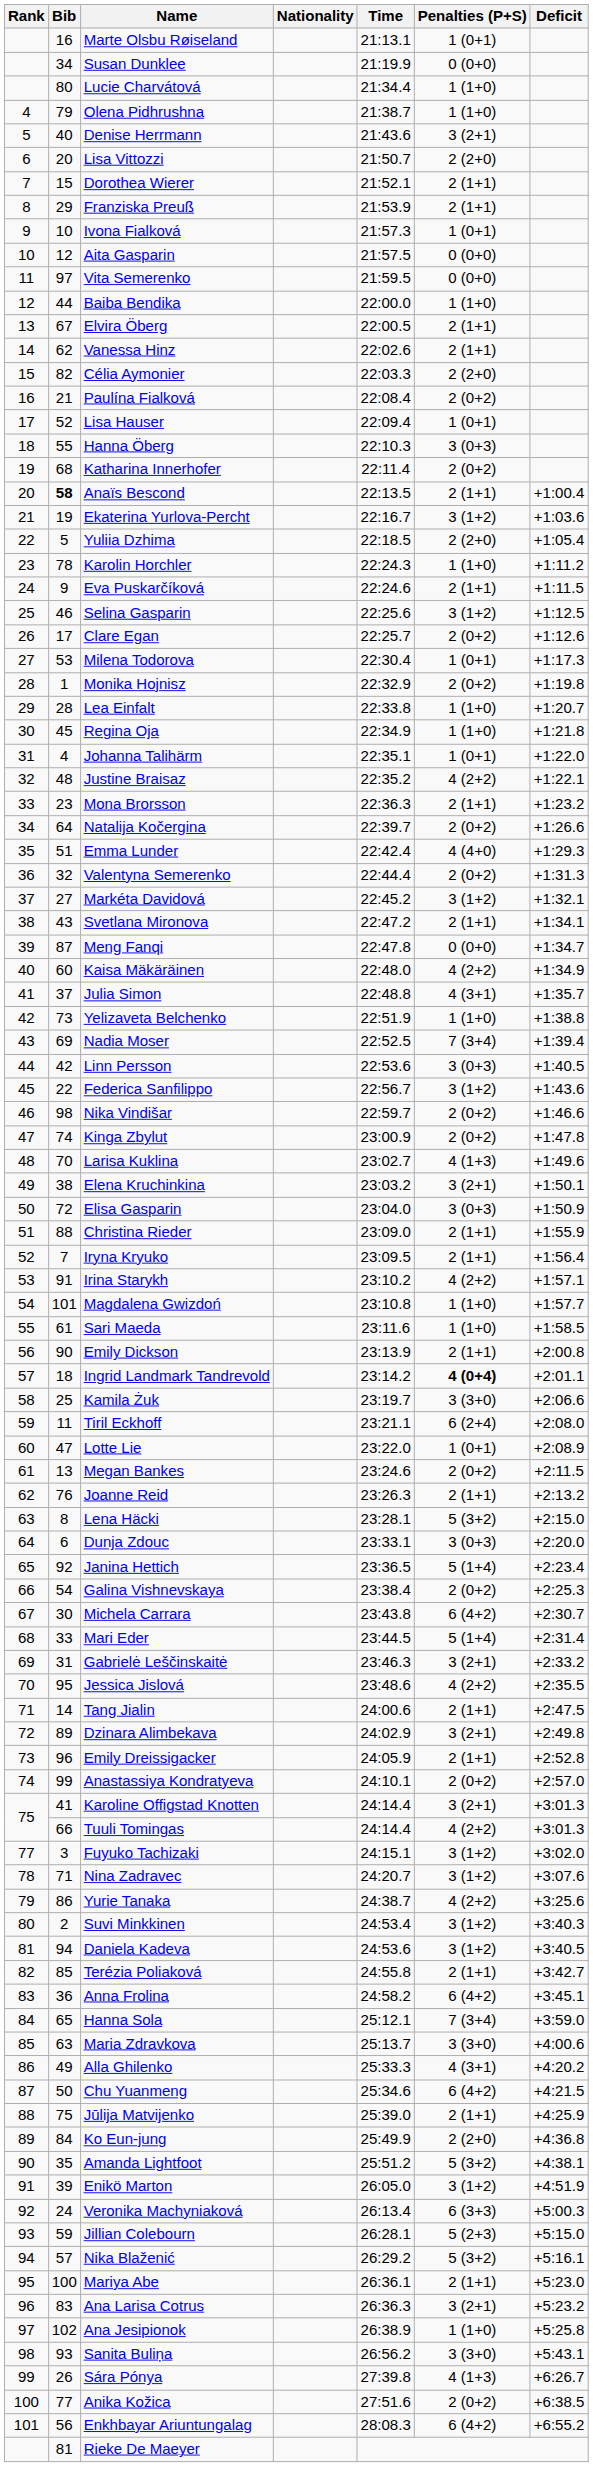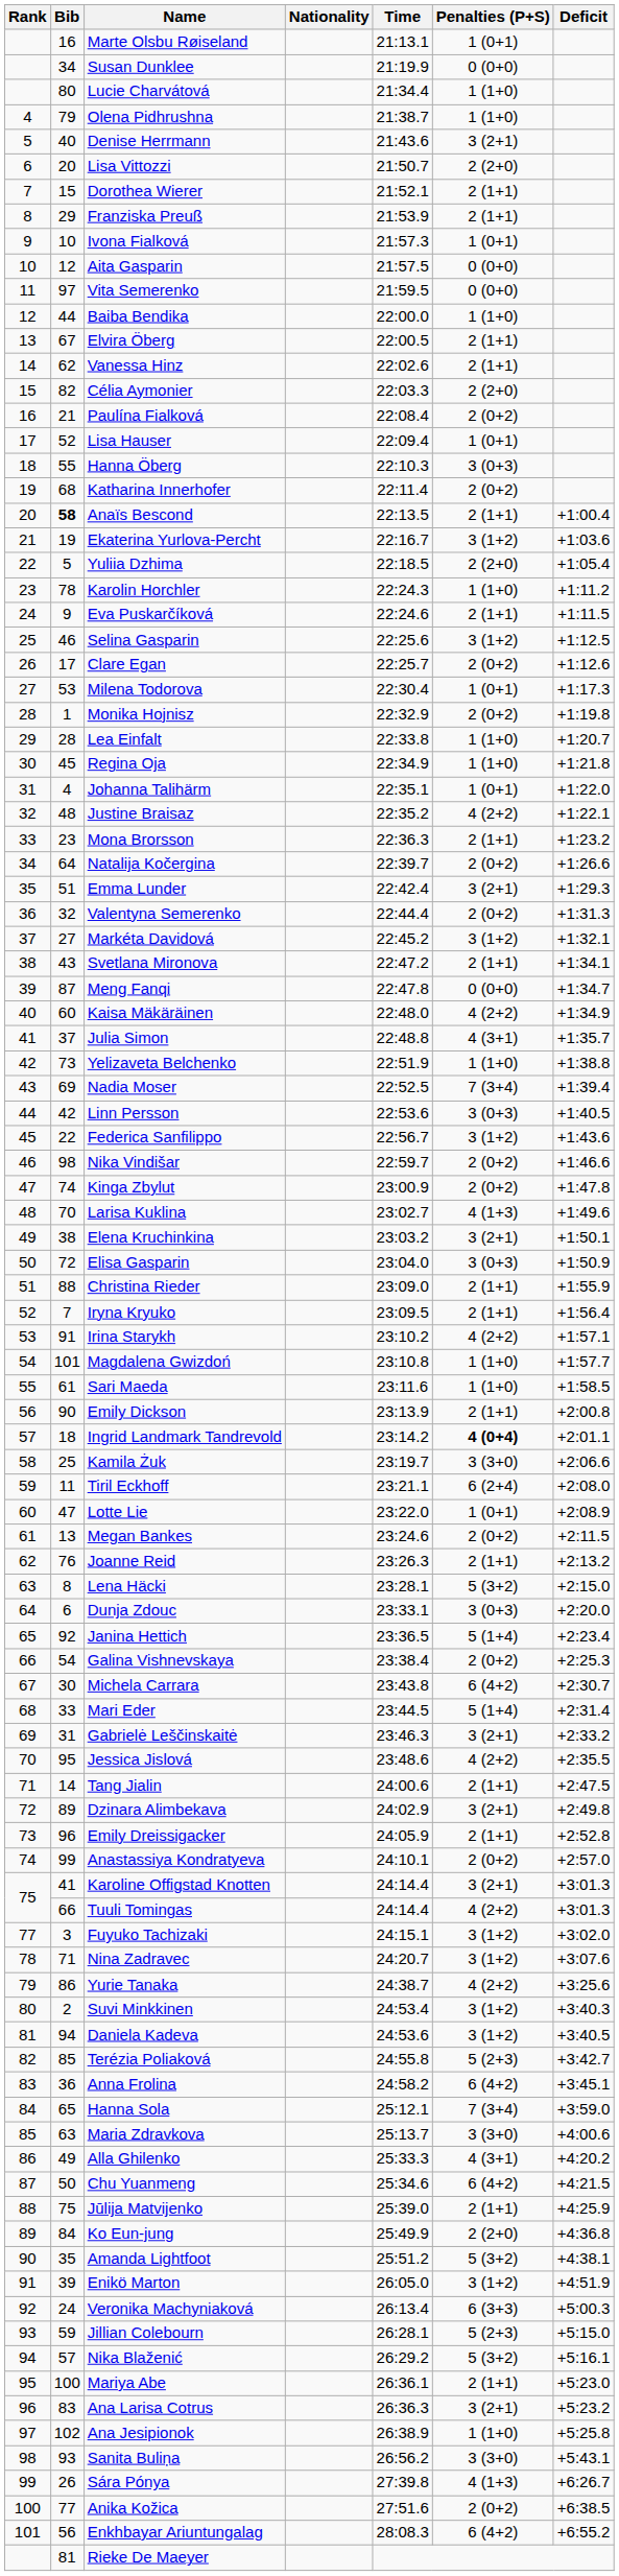Emma Lunder | Penalties (P+S): 4 (4+0) -> 3 (2+1)
Terézia Poliaková | Penalties (P+S): 2 (1+1) -> 5 (2+3)
